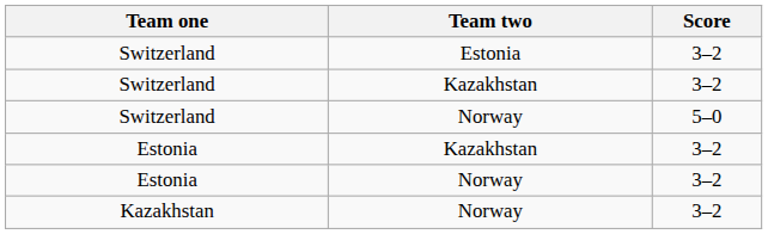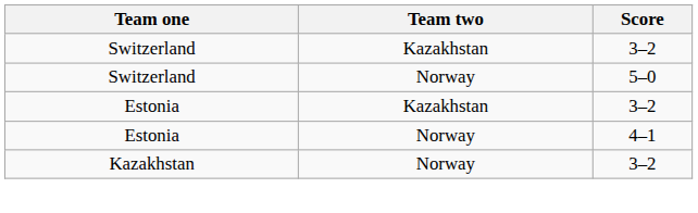- row: Switzerland | Estonia | 3–2
Estonia / Norway | Score: 3–2 -> 4–1
